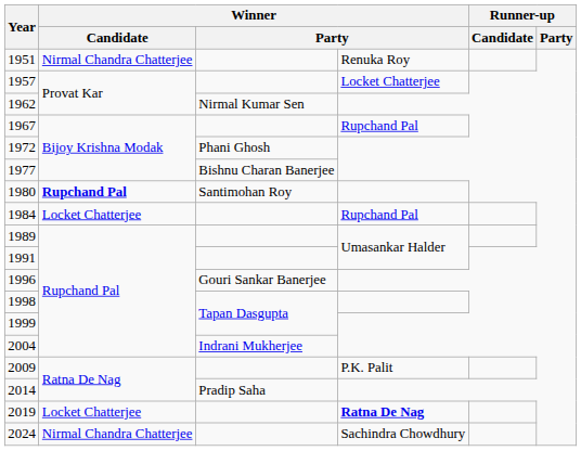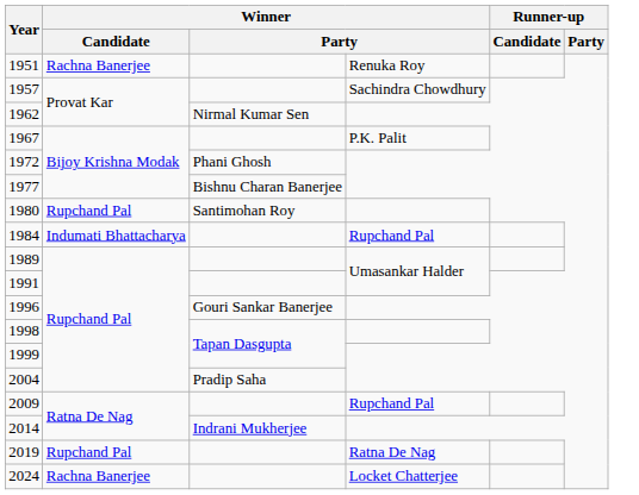1951 | Winner / Candidate: Nirmal Chandra Chatterjee -> Rachna Banerjee
1957 | column 4: Locket Chatterjee -> Sachindra Chowdhury
1967 | column 4: Rupchand Pal -> P.K. Palit
1980 | Winner / Candidate: bold -> normal
1984 | Winner / Candidate: Locket Chatterjee -> Indumati Bhattacharya
2004 | column 3: Indrani Mukherjee -> Pradip Saha
2009 | column 4: P.K. Palit -> Rupchand Pal
2014 | column 3: Pradip Saha -> Indrani Mukherjee
2019 | Winner / Candidate: Locket Chatterjee -> Rupchand Pal
2019 | column 4: bold -> normal
2024 | Winner / Candidate: Nirmal Chandra Chatterjee -> Rachna Banerjee
2024 | column 4: Sachindra Chowdhury -> Locket Chatterjee
